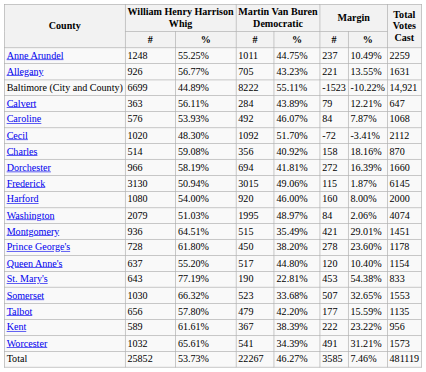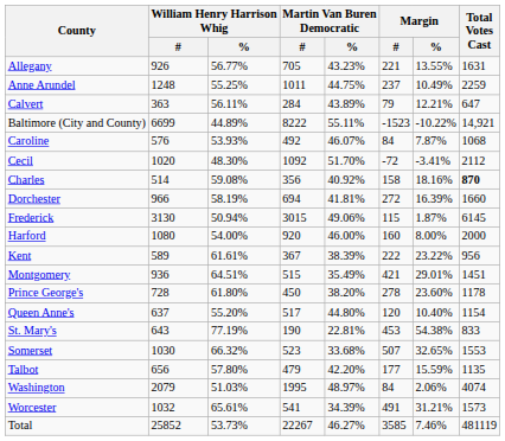rows swapped: Allegany <-> Anne Arundel
rows swapped: Baltimore (City and County) <-> Calvert
Charles | Total Votes Cast: normal -> bold
rows swapped: Kent <-> Washington
